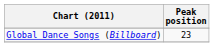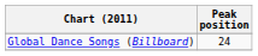Global Dance Songs (Billboard) | Peak position: 23 -> 24
